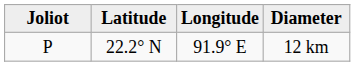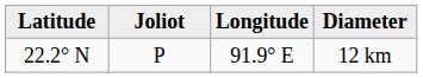columns swapped: Joliot <-> Latitude
